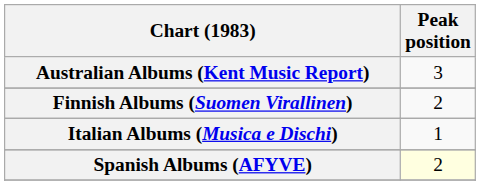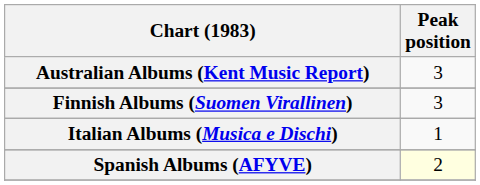Finnish Albums (Suomen Virallinen) | Peak position: 2 -> 3
